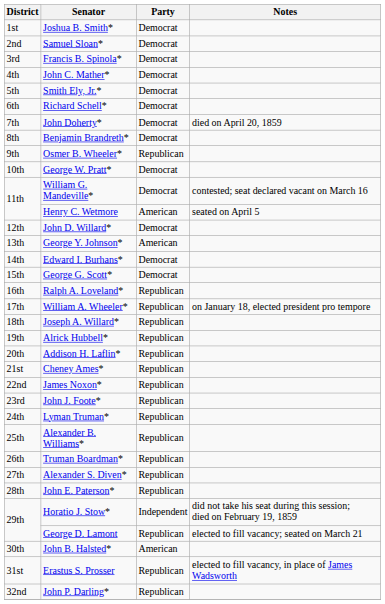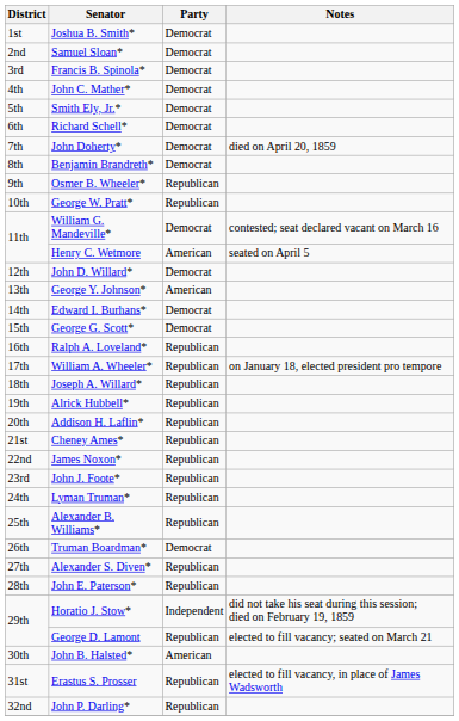George W. Pratt* | Party: Democrat -> Republican
Truman Boardman* | Party: Republican -> Democrat
